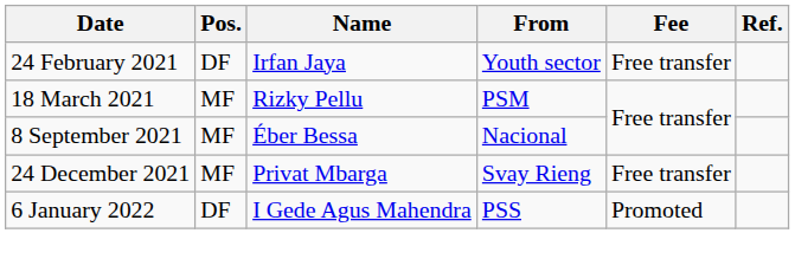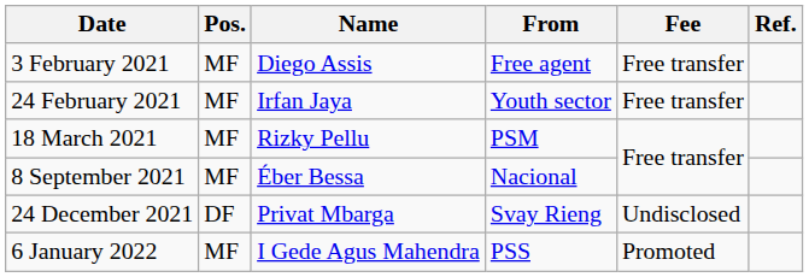+ row: 3 February 2021 | MF | Diego Assis | Free agent | Free transfer
24 February 2021 | Pos.: DF -> MF
24 December 2021 | Pos.: MF -> DF
24 December 2021 | Fee: Free transfer -> Undisclosed
6 January 2022 | Pos.: DF -> MF
